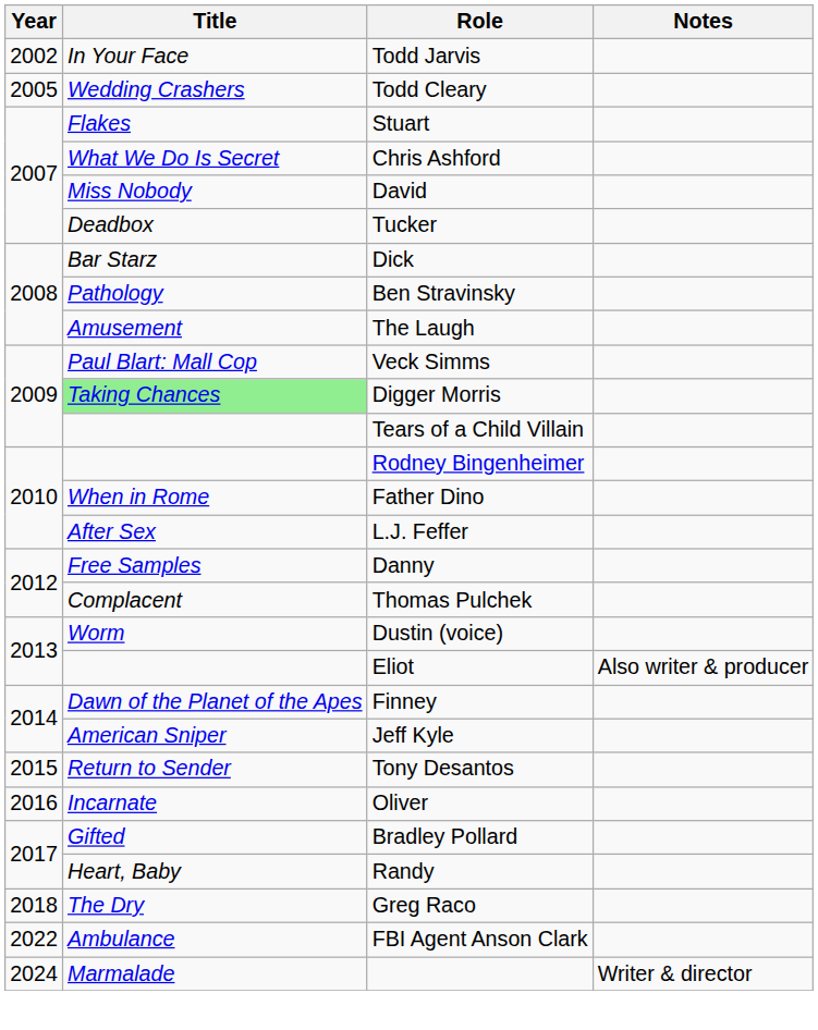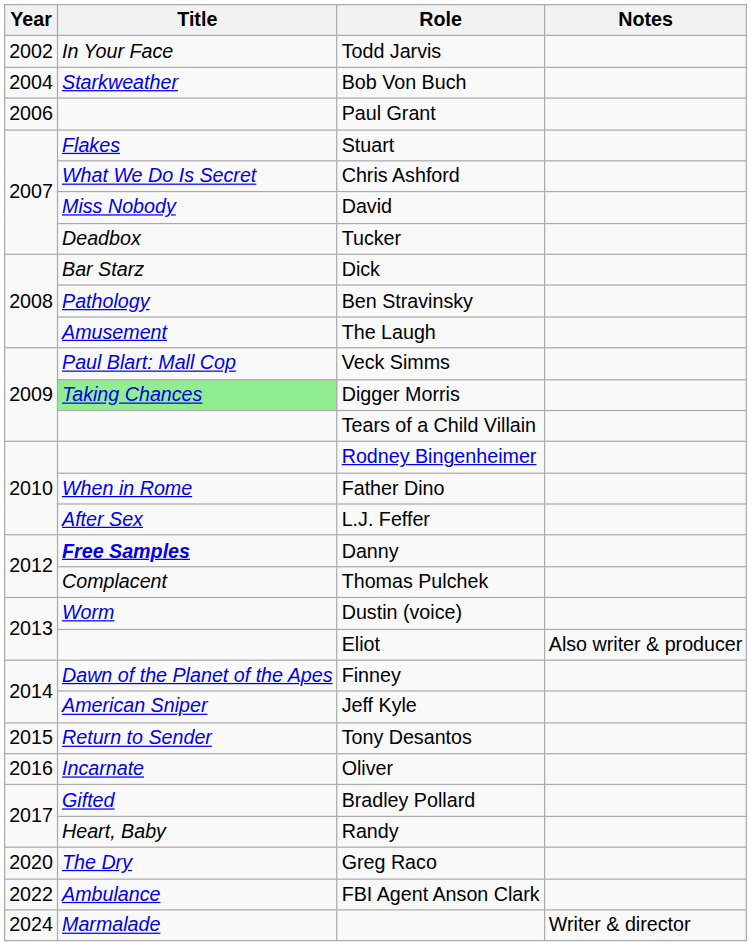+ row: 2004 | Starkweather | Bob Von Buch
- row: 2005 | Wedding Crashers | Todd Cleary
+ row: 2006 | Paul Grant
Danny | Title: normal -> bold
Greg Raco | Year: 2018 -> 2020
